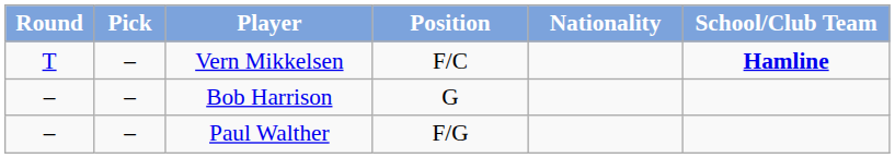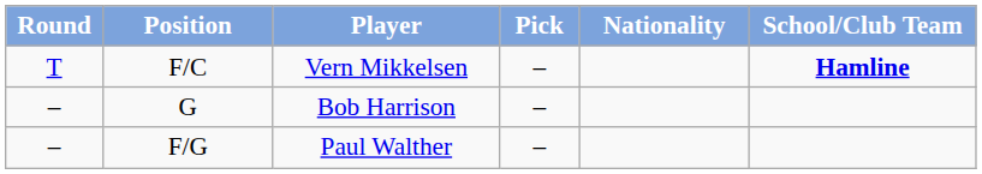columns swapped: Pick <-> Position
